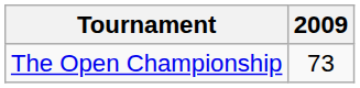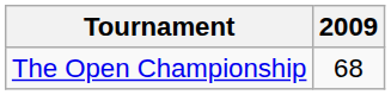The Open Championship | 2009: 73 -> 68
